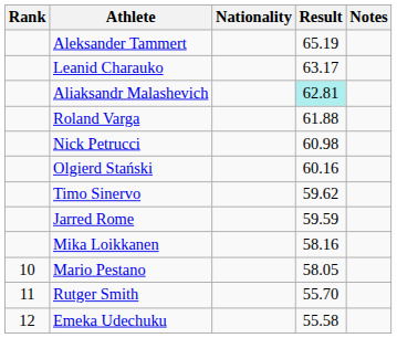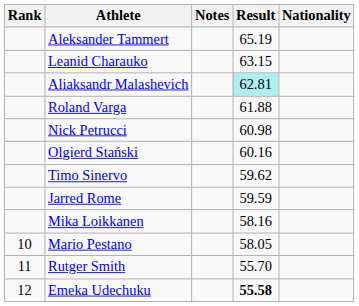columns swapped: Nationality <-> Notes
Leanid Charauko | Result: 63.17 -> 63.15
Emeka Udechuku | Result: normal -> bold
